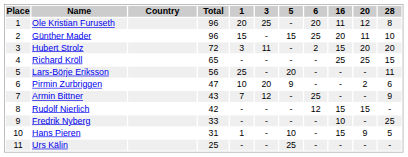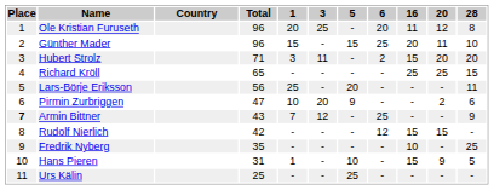Hubert Strolz | Total: 72 -> 71
Armin Bittner | Place: normal -> bold
Fredrik Nyberg | Total: 33 -> 35
